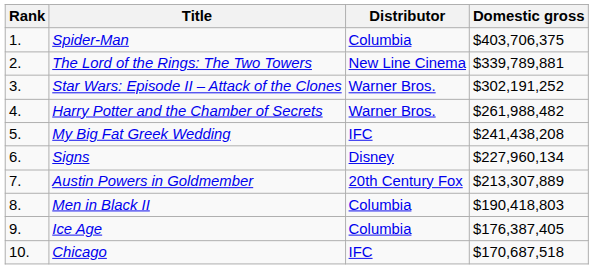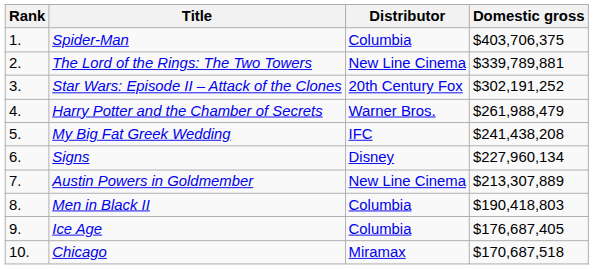Star Wars: Episode II – Attack of the Clones | Distributor: Warner Bros. -> 20th Century Fox
Harry Potter and the Chamber of Secrets | Domestic gross: $261,988,482 -> $261,988,479
Austin Powers in Goldmember | Distributor: 20th Century Fox -> New Line Cinema
Ice Age | Domestic gross: $176,387,405 -> $176,687,405
Chicago | Distributor: IFC -> Miramax
